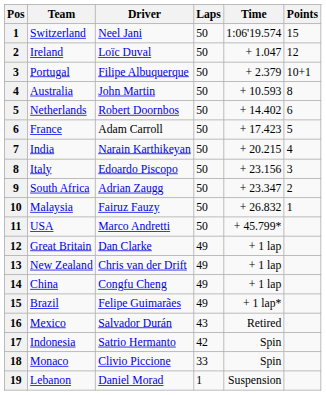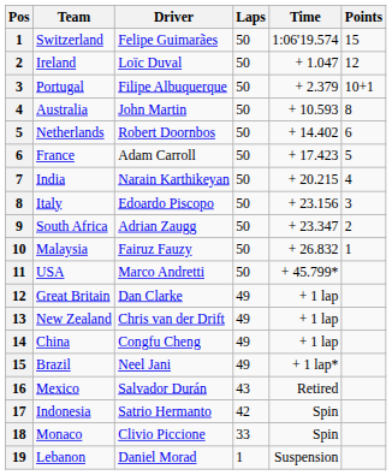Switzerland | Driver: Neel Jani -> Felipe Guimarães
Brazil | Driver: Felipe Guimarães -> Neel Jani
